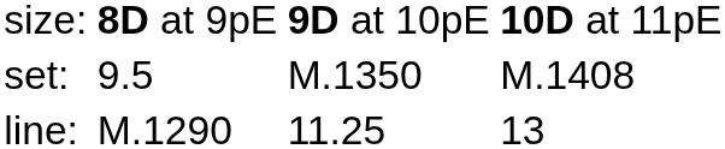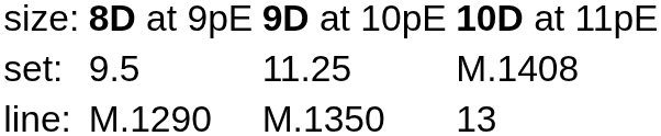set: | column 3: M.1350 -> 11.25
line: | column 3: 11.25 -> M.1350
